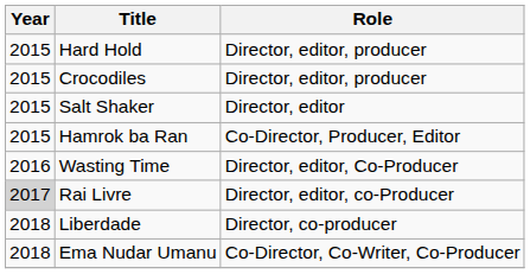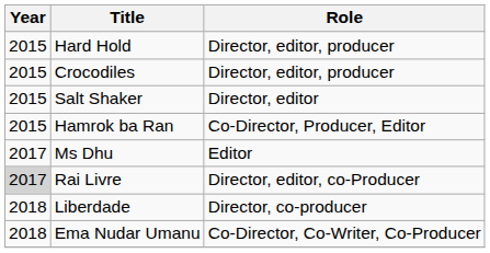- row: 2016 | Wasting Time | Director, editor, Co-Producer
+ row: 2017 | Ms Dhu | Editor
